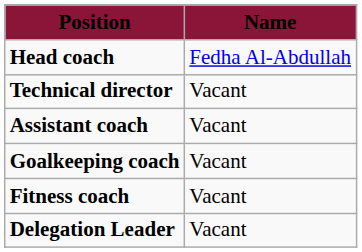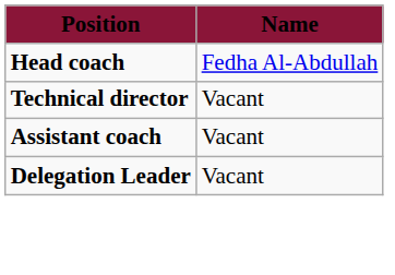- row: Goalkeeping coach | Vacant
- row: Fitness coach | Vacant
